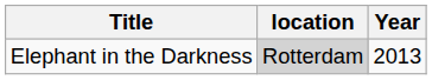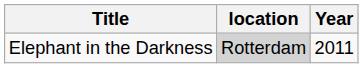Elephant in the Darkness | Year: 2013 -> 2011
